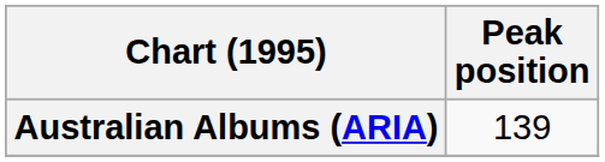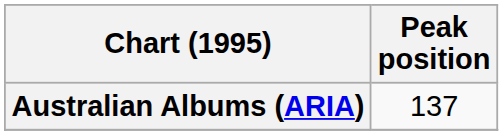Australian Albums (ARIA) | Peak position: 139 -> 137
